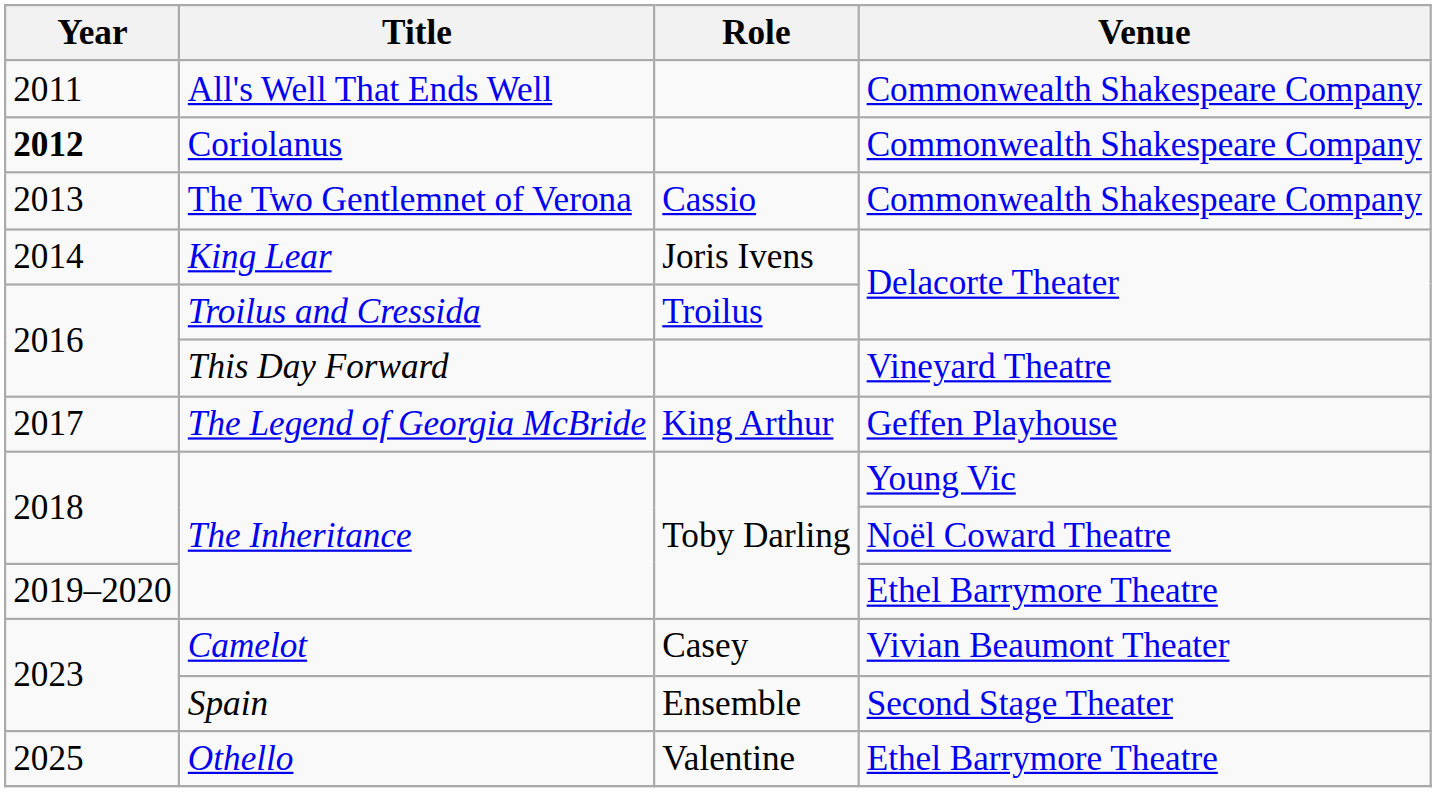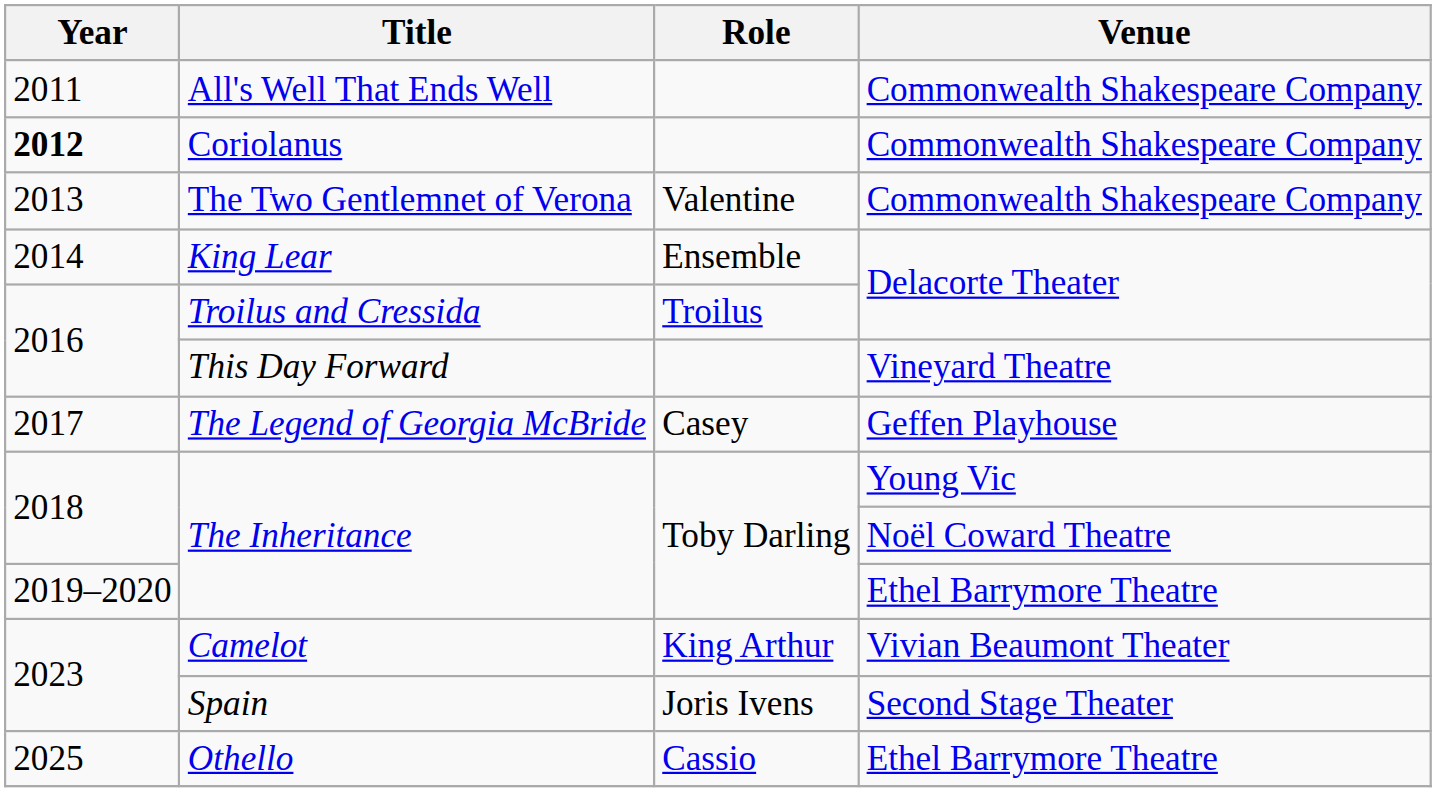The Two Gentlemnet of Verona | Role: Cassio -> Valentine
King Lear | Role: Joris Ivens -> Ensemble
The Legend of Georgia McBride | Role: King Arthur -> Casey
Camelot | Role: Casey -> King Arthur
Spain | Role: Ensemble -> Joris Ivens
Othello | Role: Valentine -> Cassio
